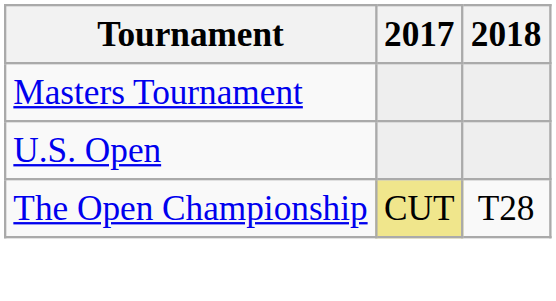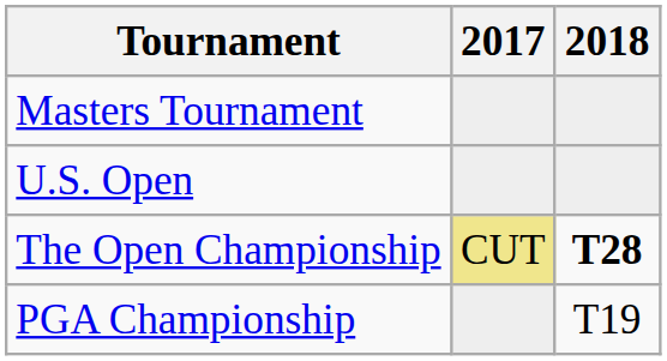The Open Championship | 2018: normal -> bold
+ row: PGA Championship | T19
